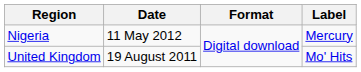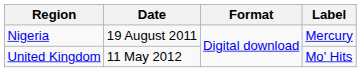Nigeria | Date: 11 May 2012 -> 19 August 2011
United Kingdom | Date: 19 August 2011 -> 11 May 2012
